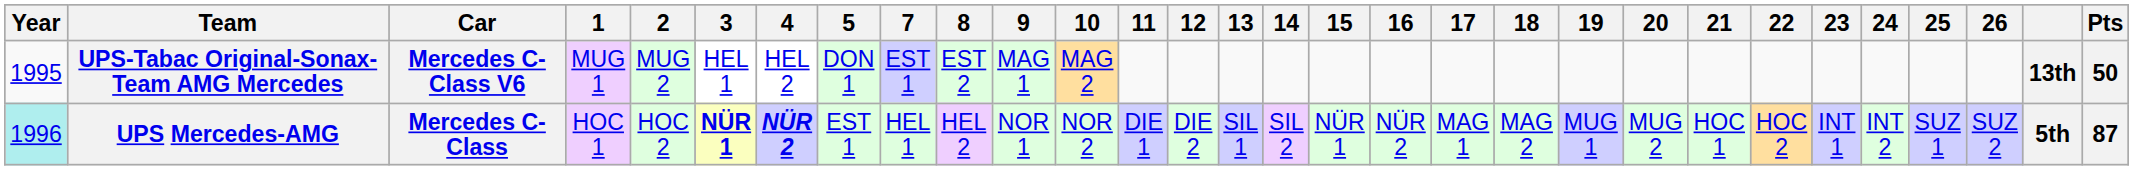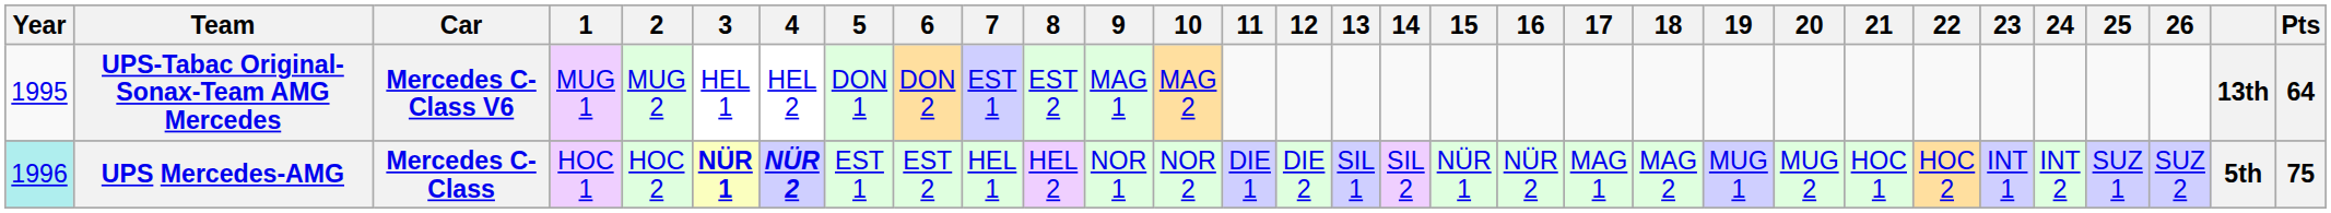+ column: 6 | DON 2 | EST 2
UPS-Tabac Original-Sonax-Team AMG Mercedes | Pts: 50 -> 64
UPS Mercedes-AMG | Pts: 87 -> 75
